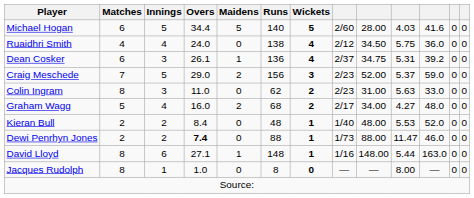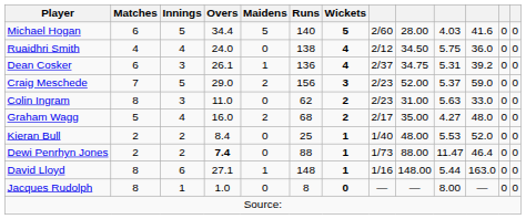Graham Wagg | column 9: 34.00 -> 35.00
Kieran Bull | Runs: 48 -> 25
Dewi Penrhyn Jones | column 11: 46.0 -> 46.4
